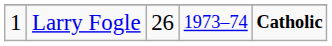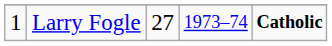Larry Fogle | column 3: 26 -> 27
